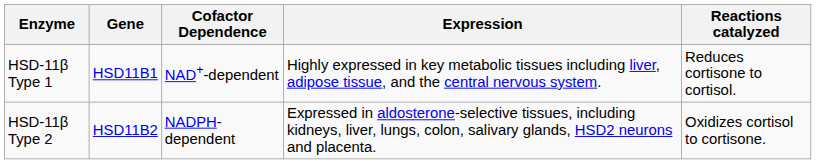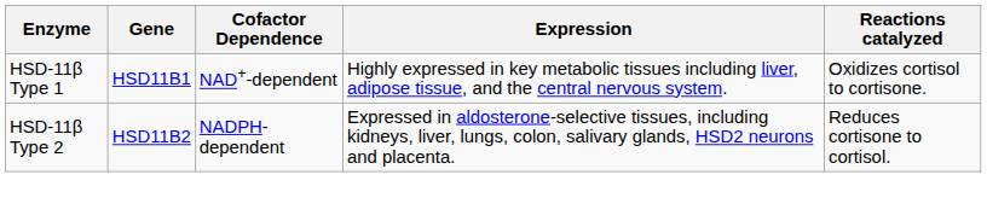HSD-11β Type 1 | Reactions catalyzed: Reduces cortisone to cortisol. -> Oxidizes cortisol to cortisone.
HSD-11β Type 2 | Reactions catalyzed: Oxidizes cortisol to cortisone. -> Reduces cortisone to cortisol.
